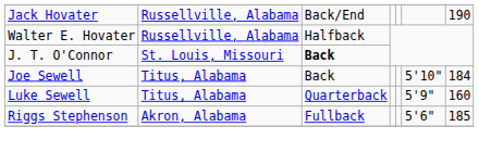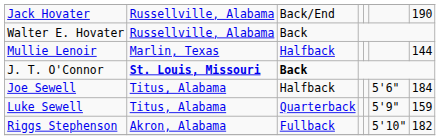Walter E. Hovater | column 3: Halfback -> Back
+ row: Mullie Lenoir | Marlin, Texas | Halfback | 144
J. T. O'Connor | column 2: normal -> bold
Joe Sewell | column 3: Back -> Halfback
Joe Sewell | column 6: 5'10" -> 5'6"
Luke Sewell | column 7: 160 -> 159
Riggs Stephenson | column 6: 5'6" -> 5'10"
Riggs Stephenson | column 7: 185 -> 182
